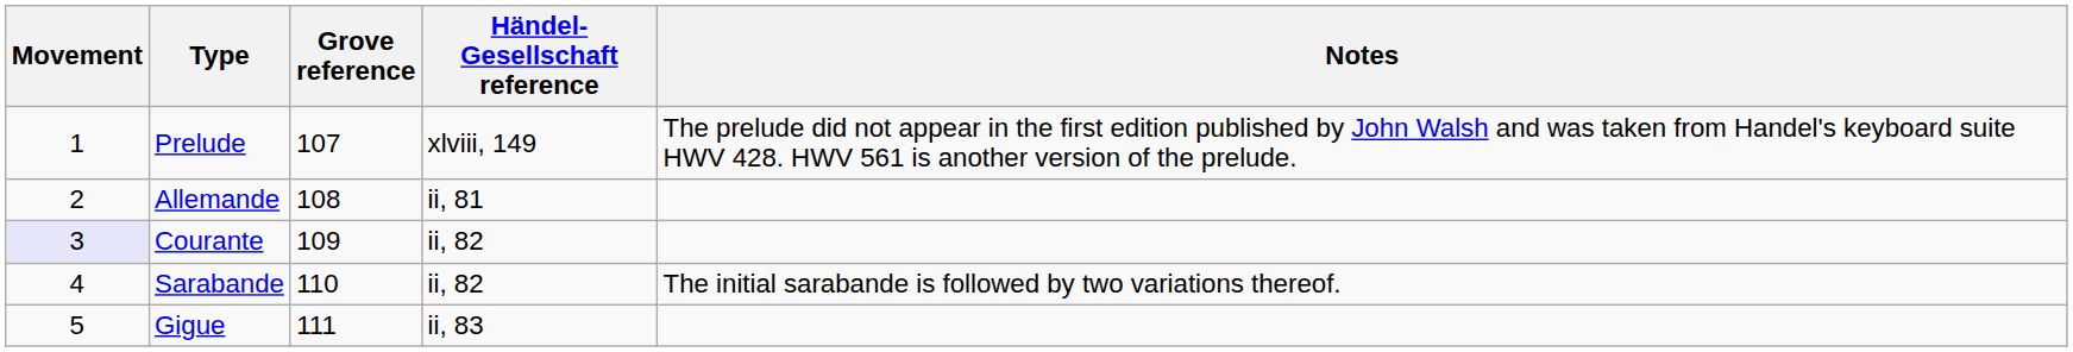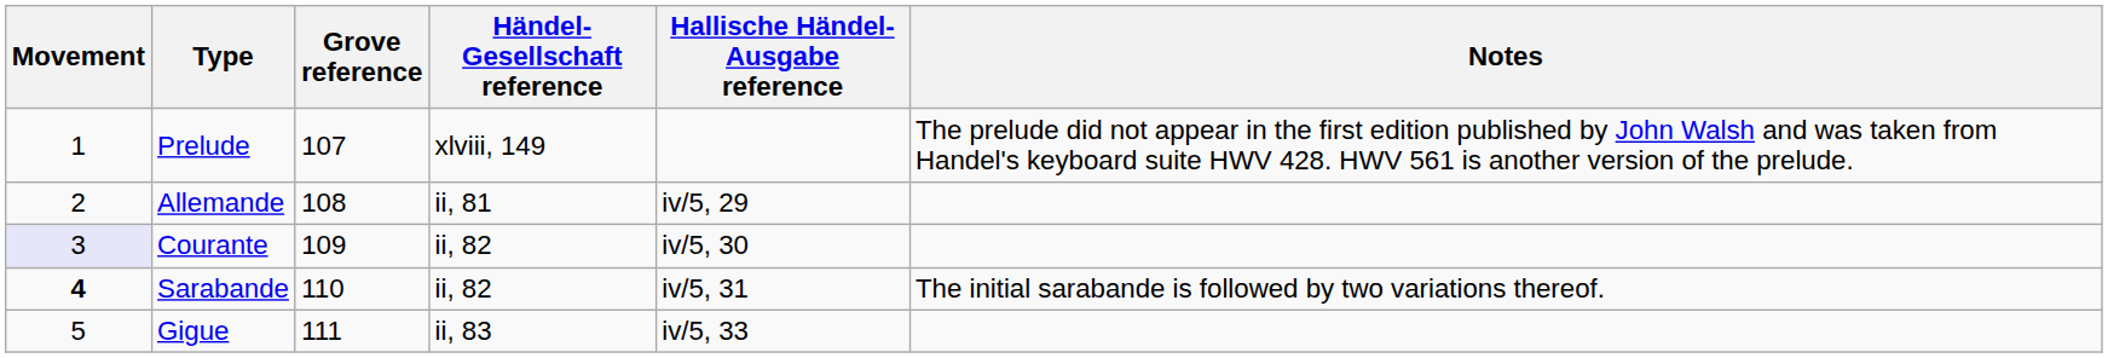+ column: Hallische Händel-Ausgabe reference | iv/5, 29 | iv/5, 30 | iv/5, 31 | iv/5, 33
Sarabande | Movement: normal -> bold
